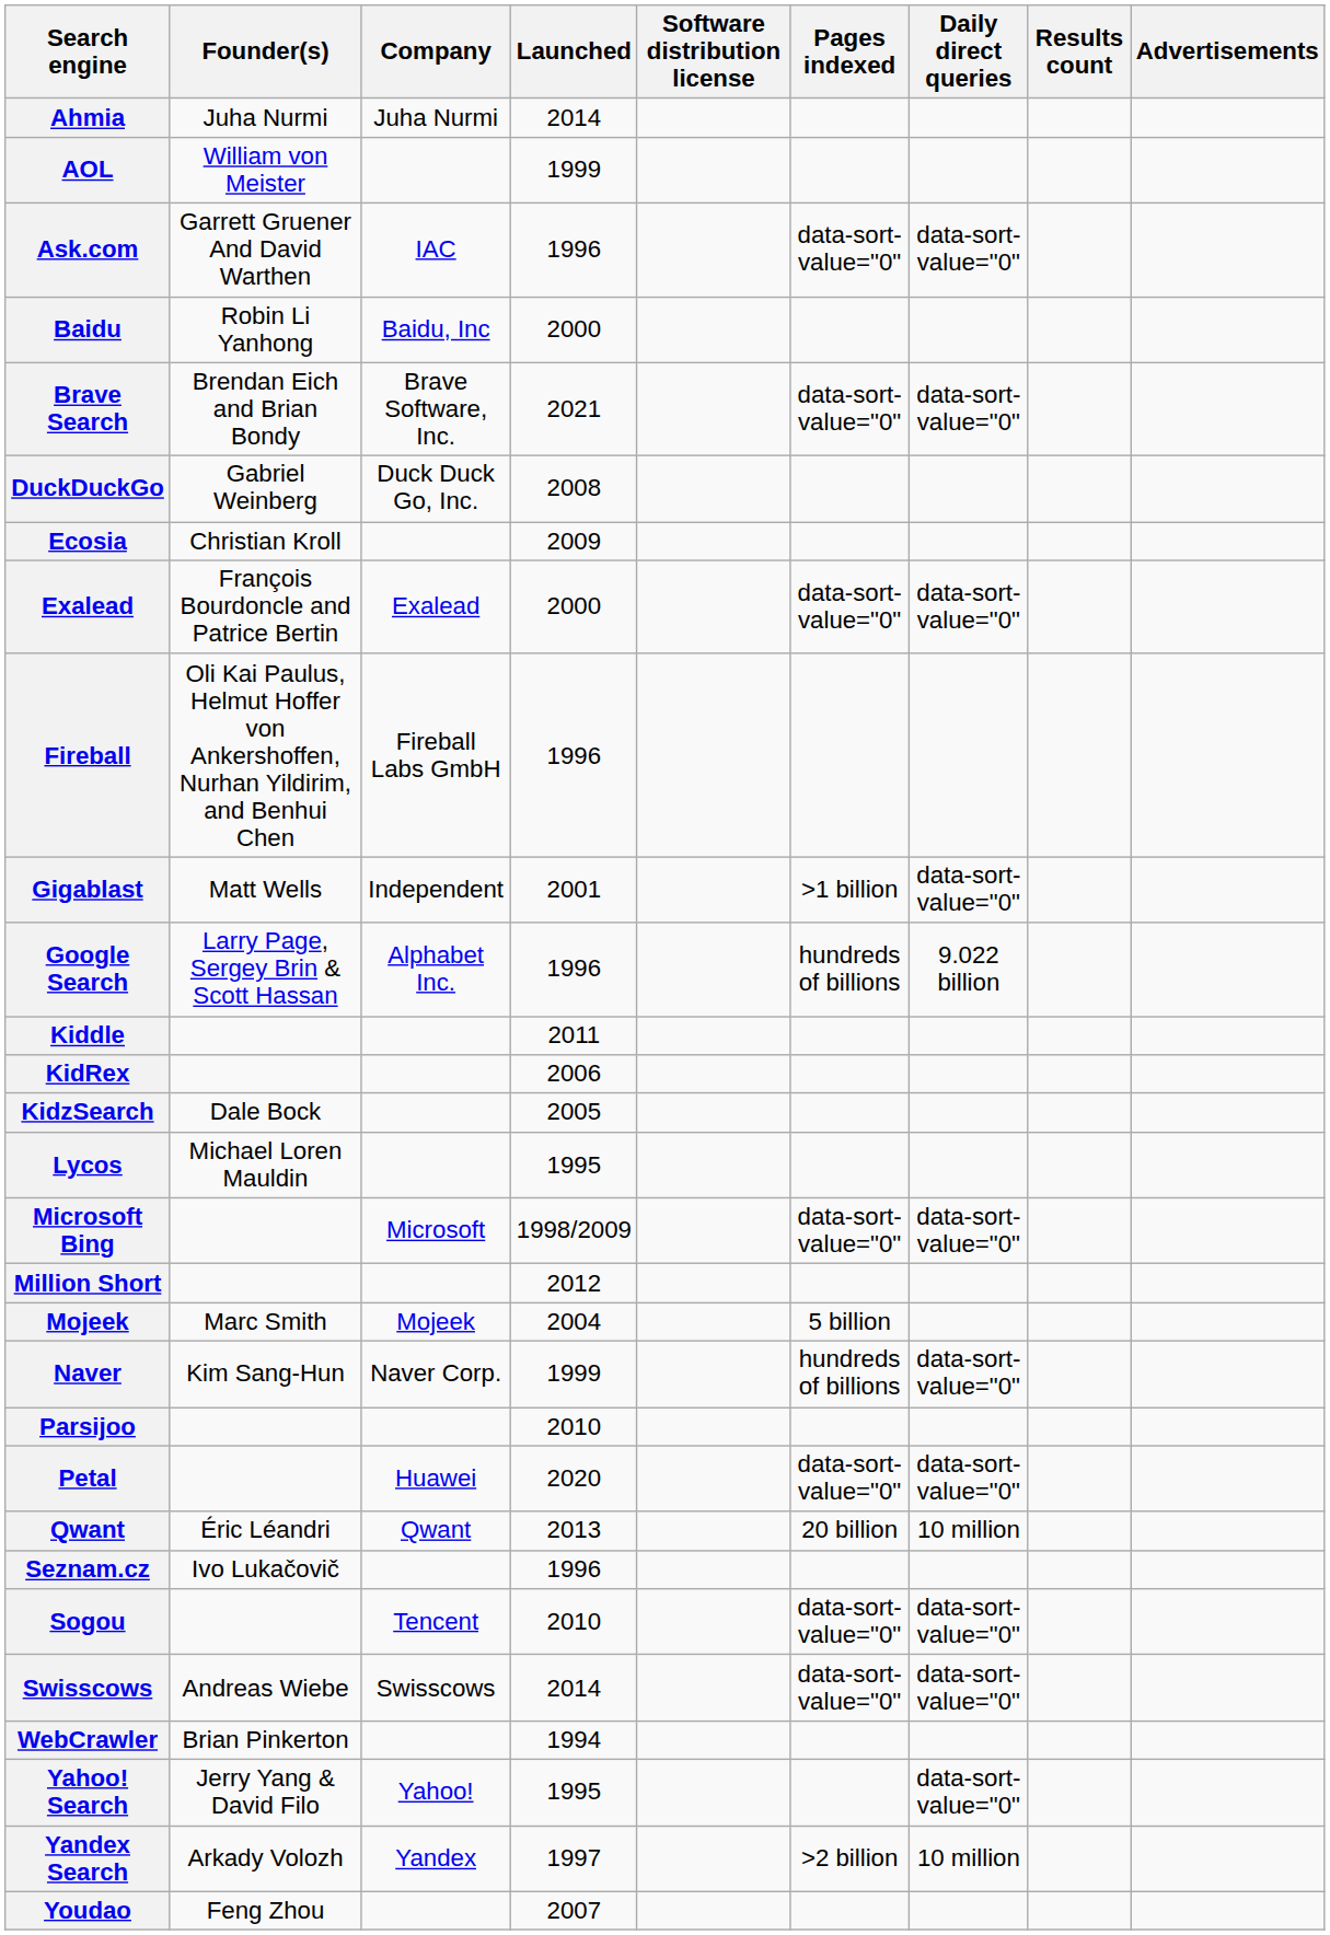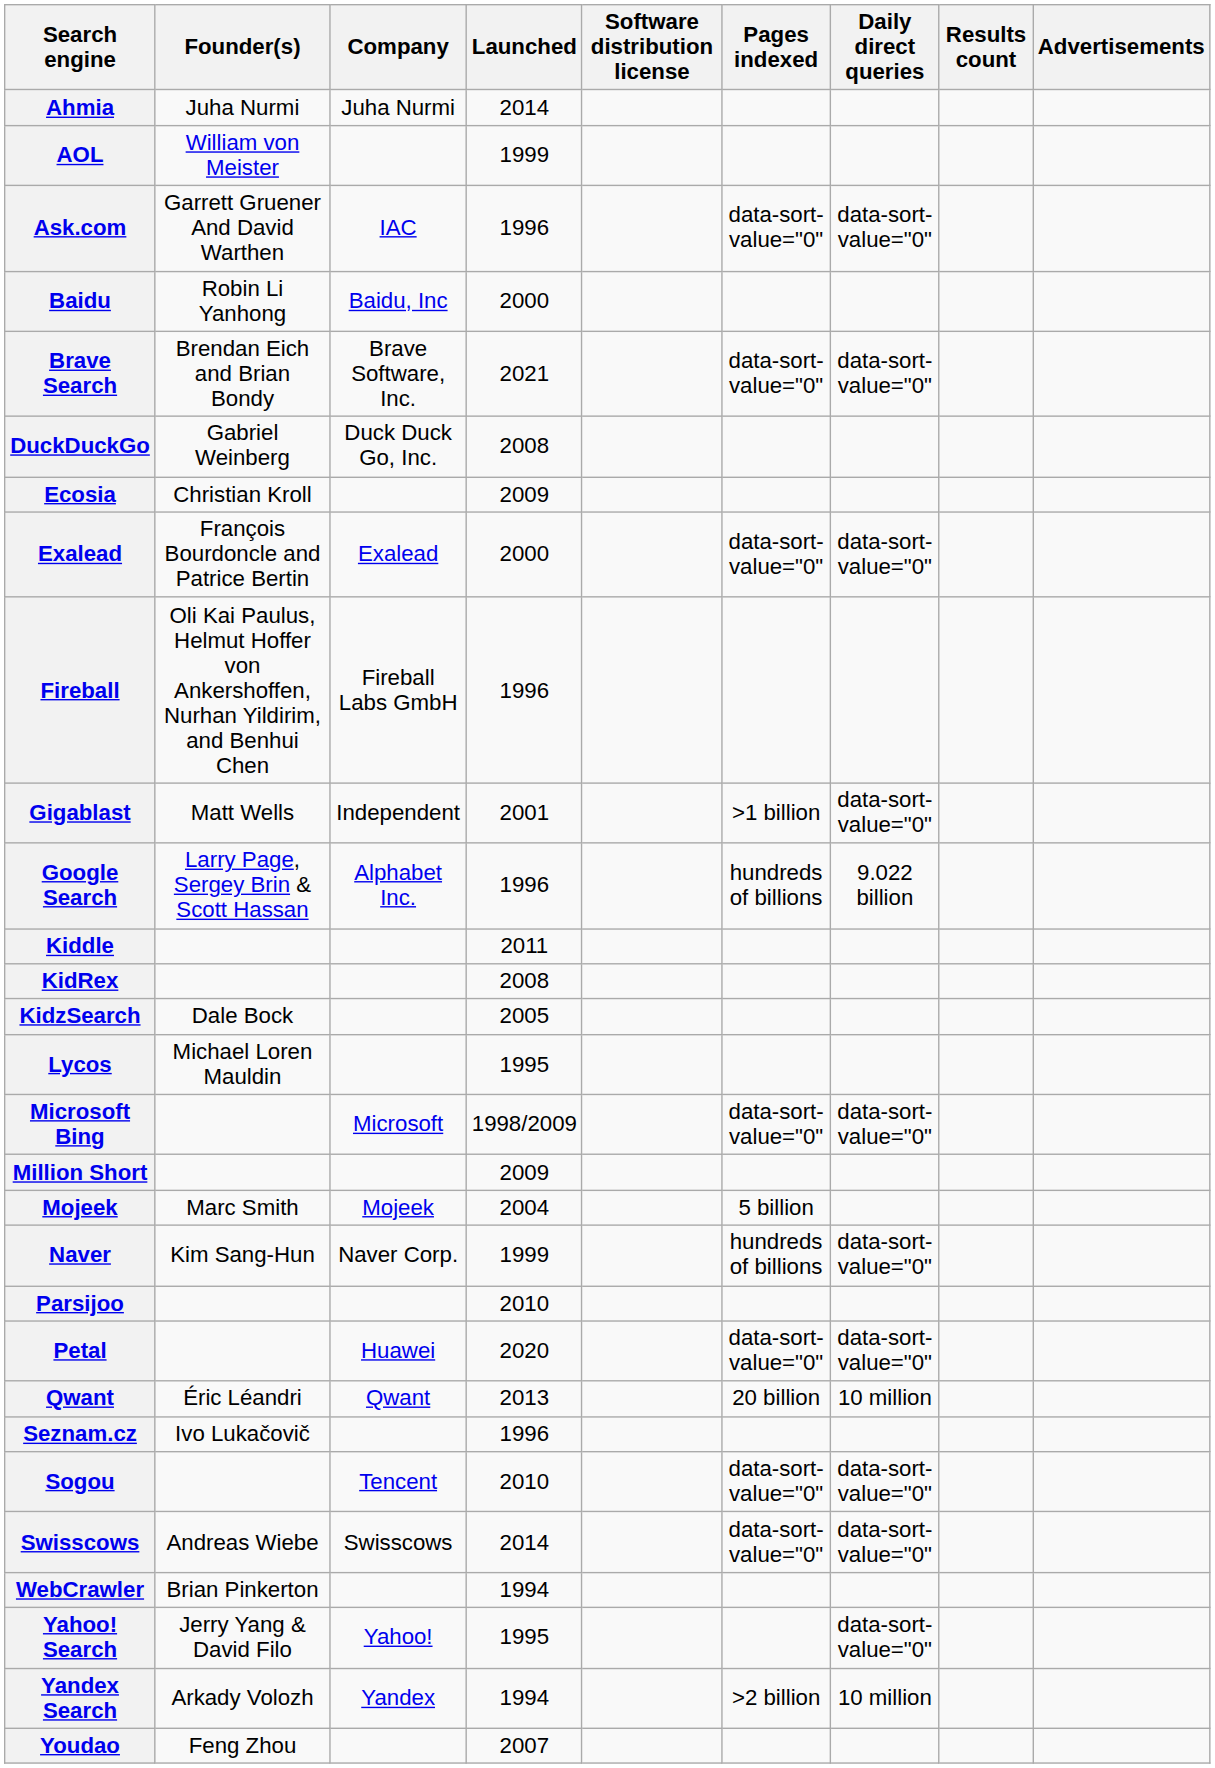KidRex | Launched: 2006 -> 2008
Million Short | Launched: 2012 -> 2009
Yandex Search | Launched: 1997 -> 1994
